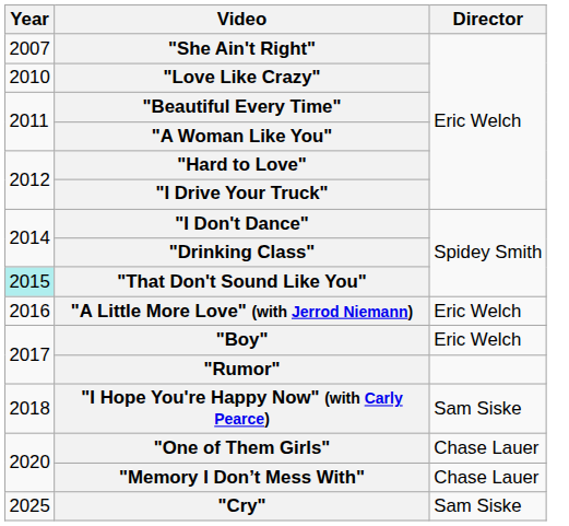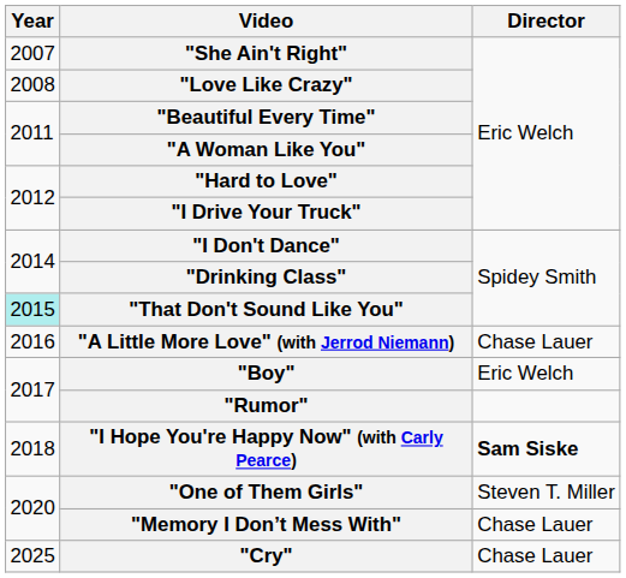"Love Like Crazy" | Year: 2010 -> 2008
"A Little More Love" (with Jerrod Niemann) | Director: Eric Welch -> Chase Lauer
"I Hope You're Happy Now" (with Carly Pearce) | Director: normal -> bold
"One of Them Girls" | Director: Chase Lauer -> Steven T. Miller
"Cry" | Director: Sam Siske -> Chase Lauer
